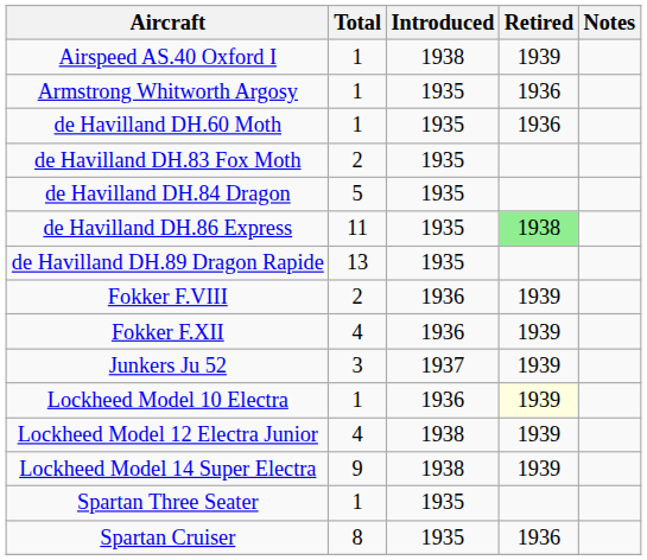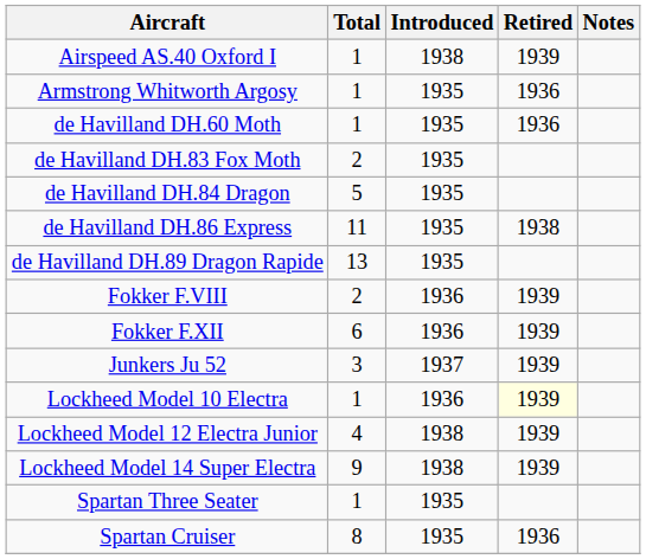de Havilland DH.86 Express | Retired: lightgreen background -> no background
Fokker F.XII | Total: 4 -> 6
